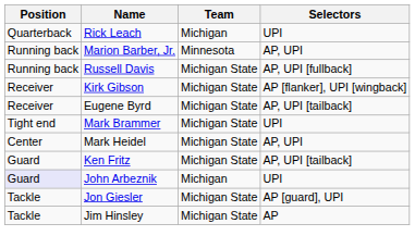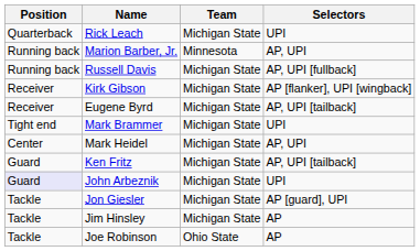Rick Leach | Team: Michigan -> Michigan State
John Arbeznik | Team: Michigan -> Michigan State
+ row: Tackle | Joe Robinson | Ohio State | AP
